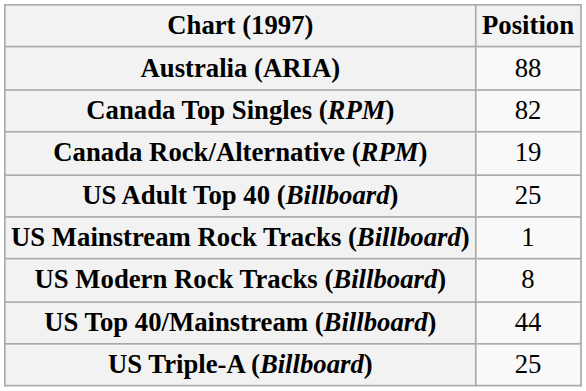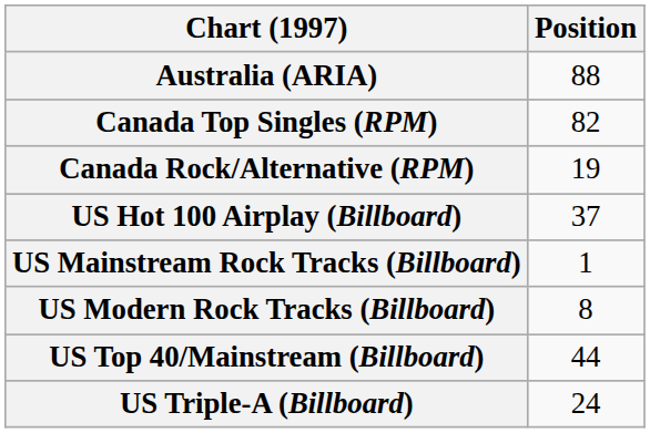+ row: US Hot 100 Airplay (Billboard) | 37
- row: US Adult Top 40 (Billboard) | 25
US Triple-A (Billboard) | Position: 25 -> 24
